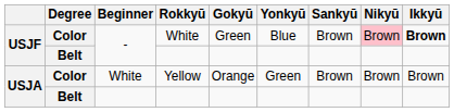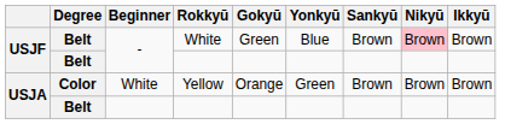- / White | Degree: Color -> Belt
- / White | Ikkyū: bold -> normal
